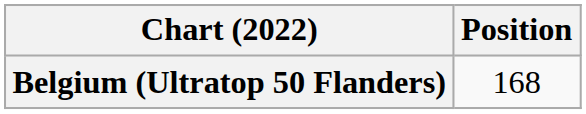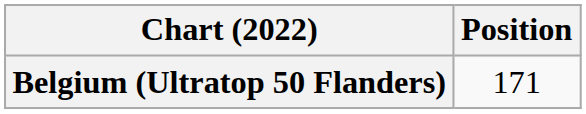Belgium (Ultratop 50 Flanders) | Position: 168 -> 171
